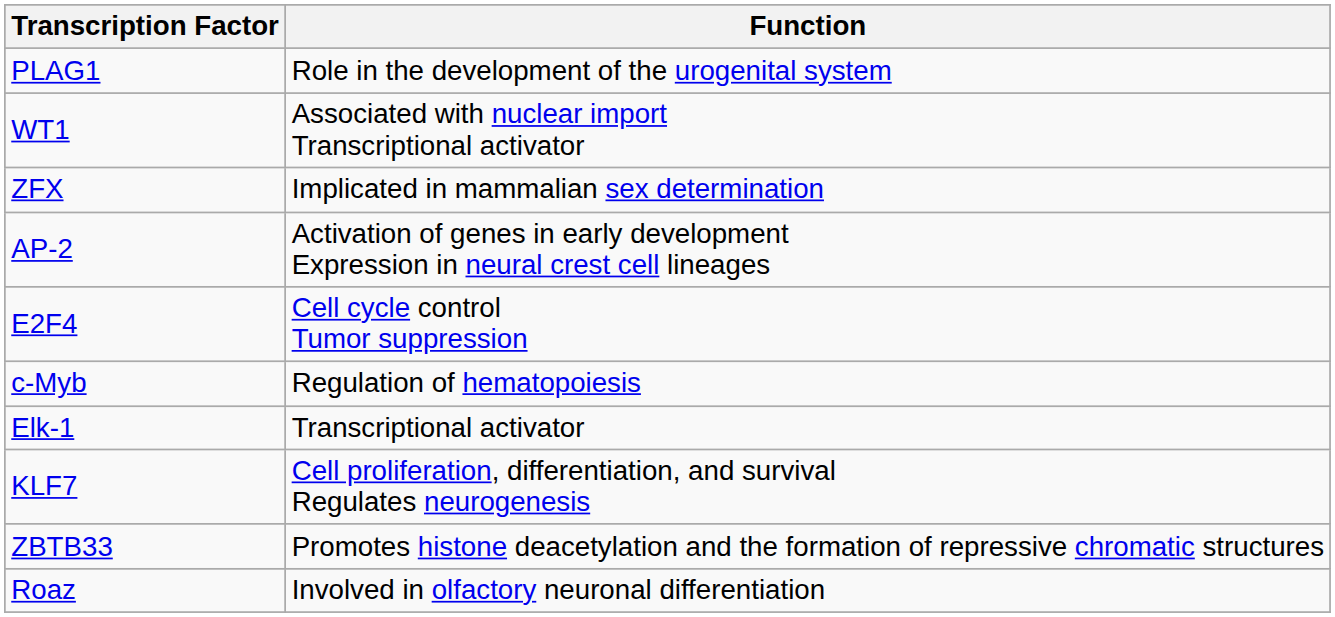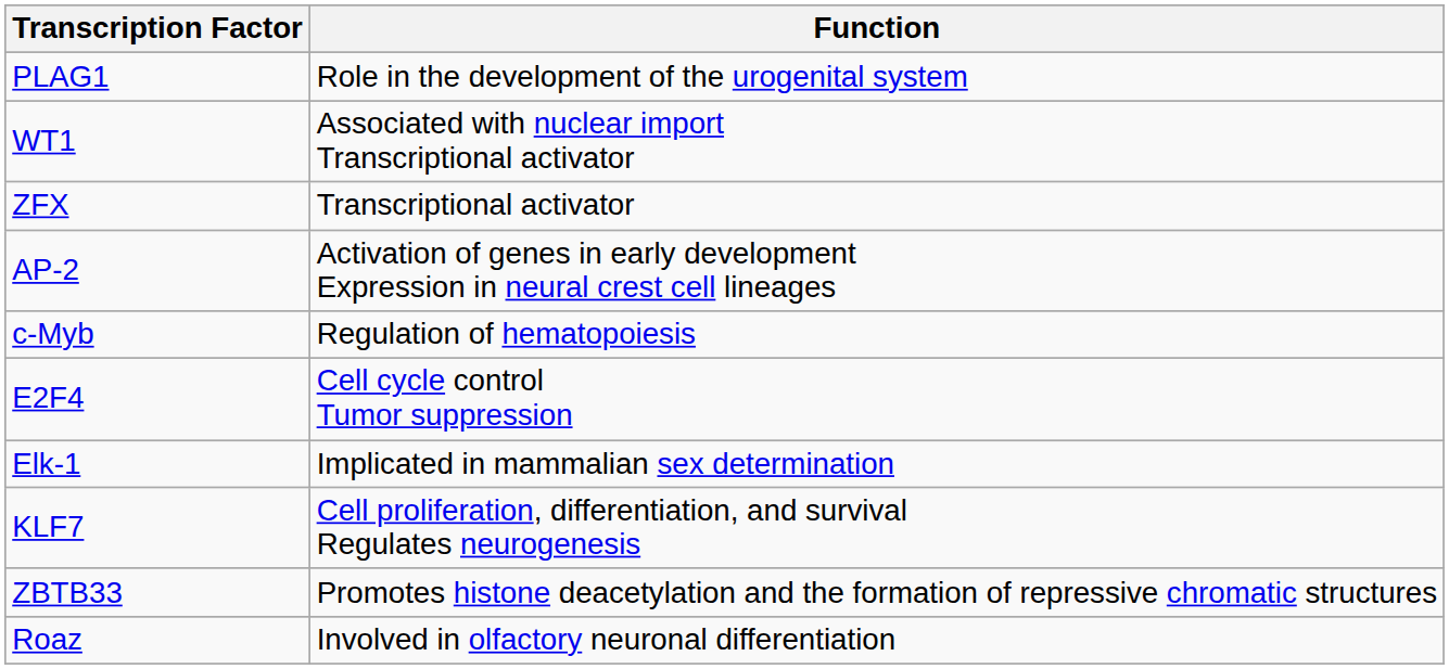ZFX | Function: Implicated in mammalian sex determination -> Transcriptional activator
rows swapped: E2F4 <-> c-Myb
Elk-1 | Function: Transcriptional activator -> Implicated in mammalian sex determination
